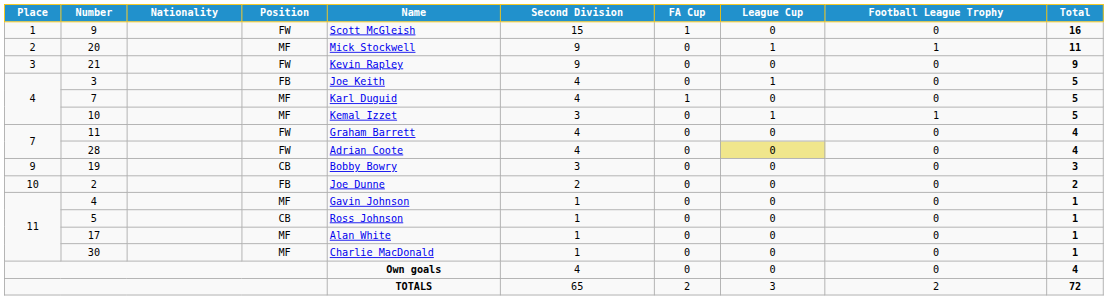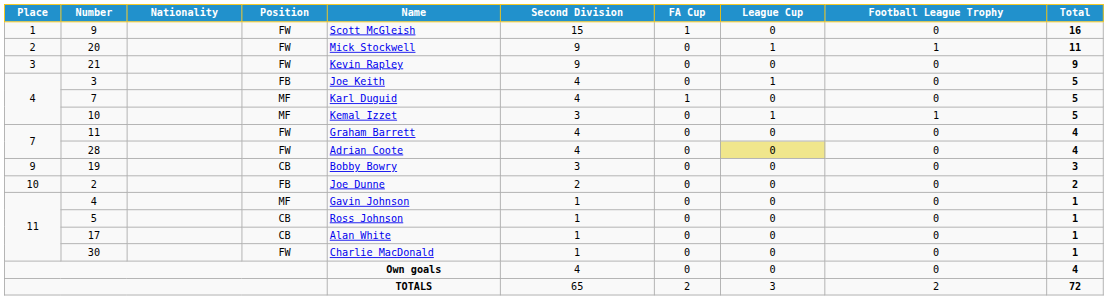20 | Position: MF -> FW
17 | Position: MF -> CB
30 | Position: MF -> FW
